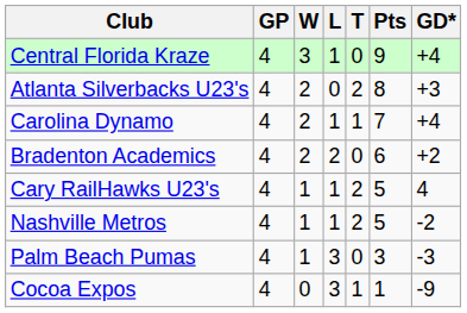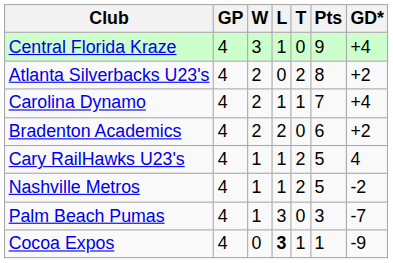Atlanta Silverbacks U23's | GD*: +3 -> +2
Palm Beach Pumas | GD*: -3 -> -7
Cocoa Expos | L: normal -> bold
